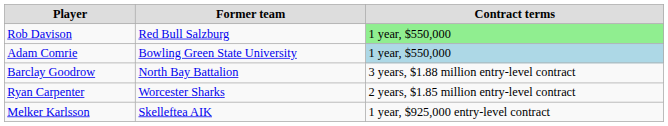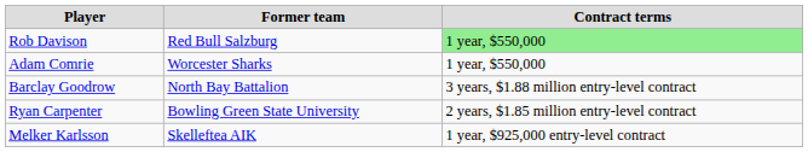Adam Comrie | Former team: Bowling Green State University -> Worcester Sharks
Adam Comrie | Contract terms: lightblue background -> no background
Ryan Carpenter | Former team: Worcester Sharks -> Bowling Green State University
